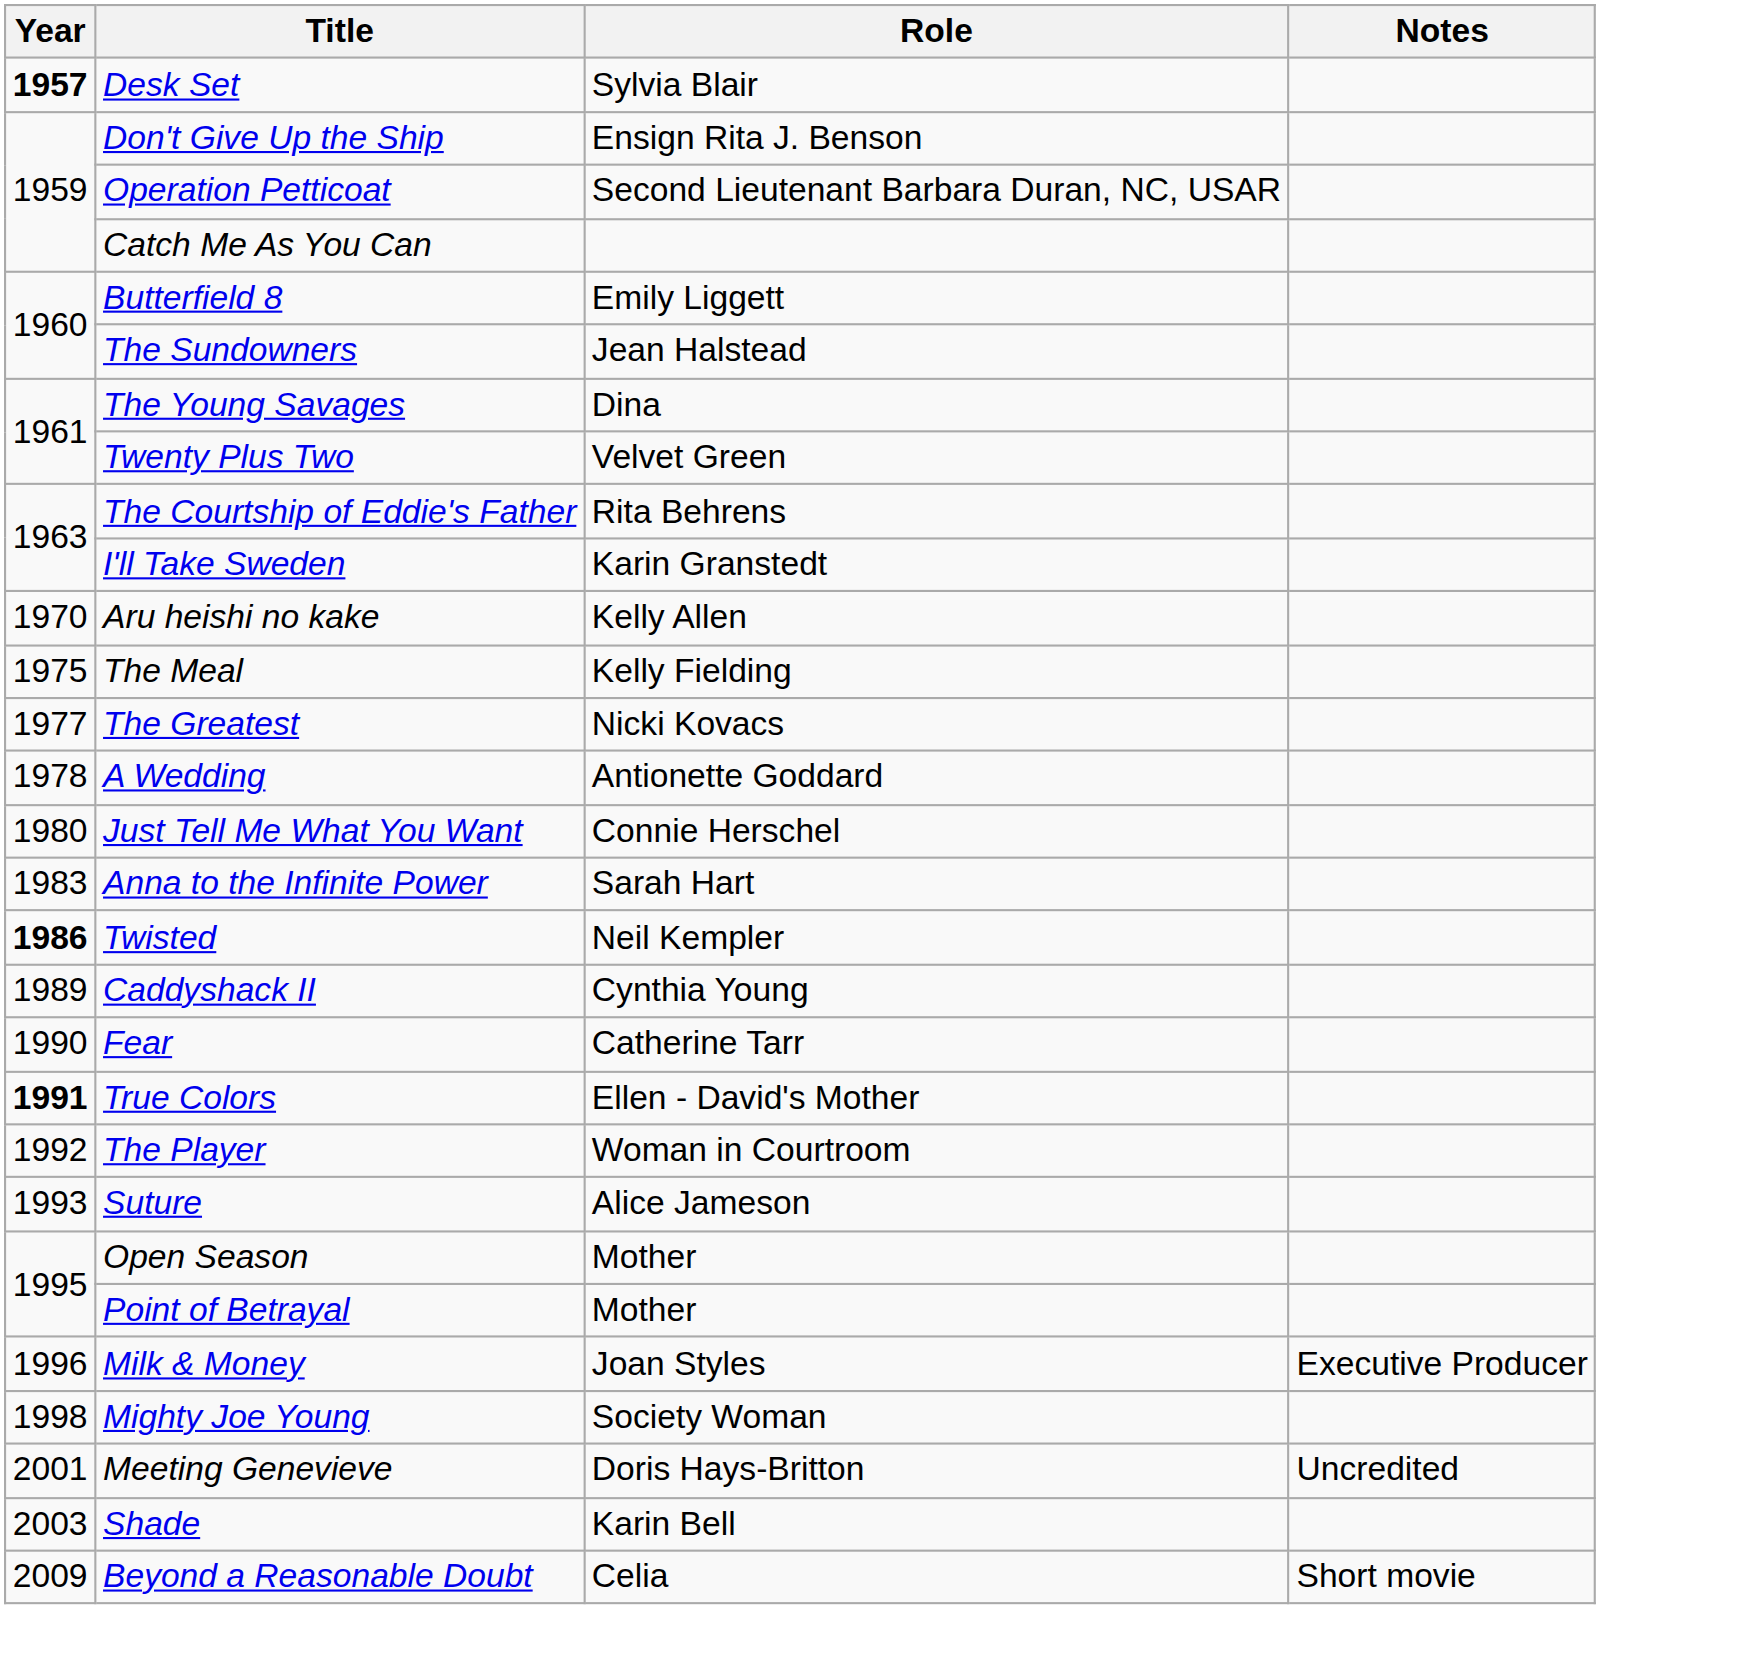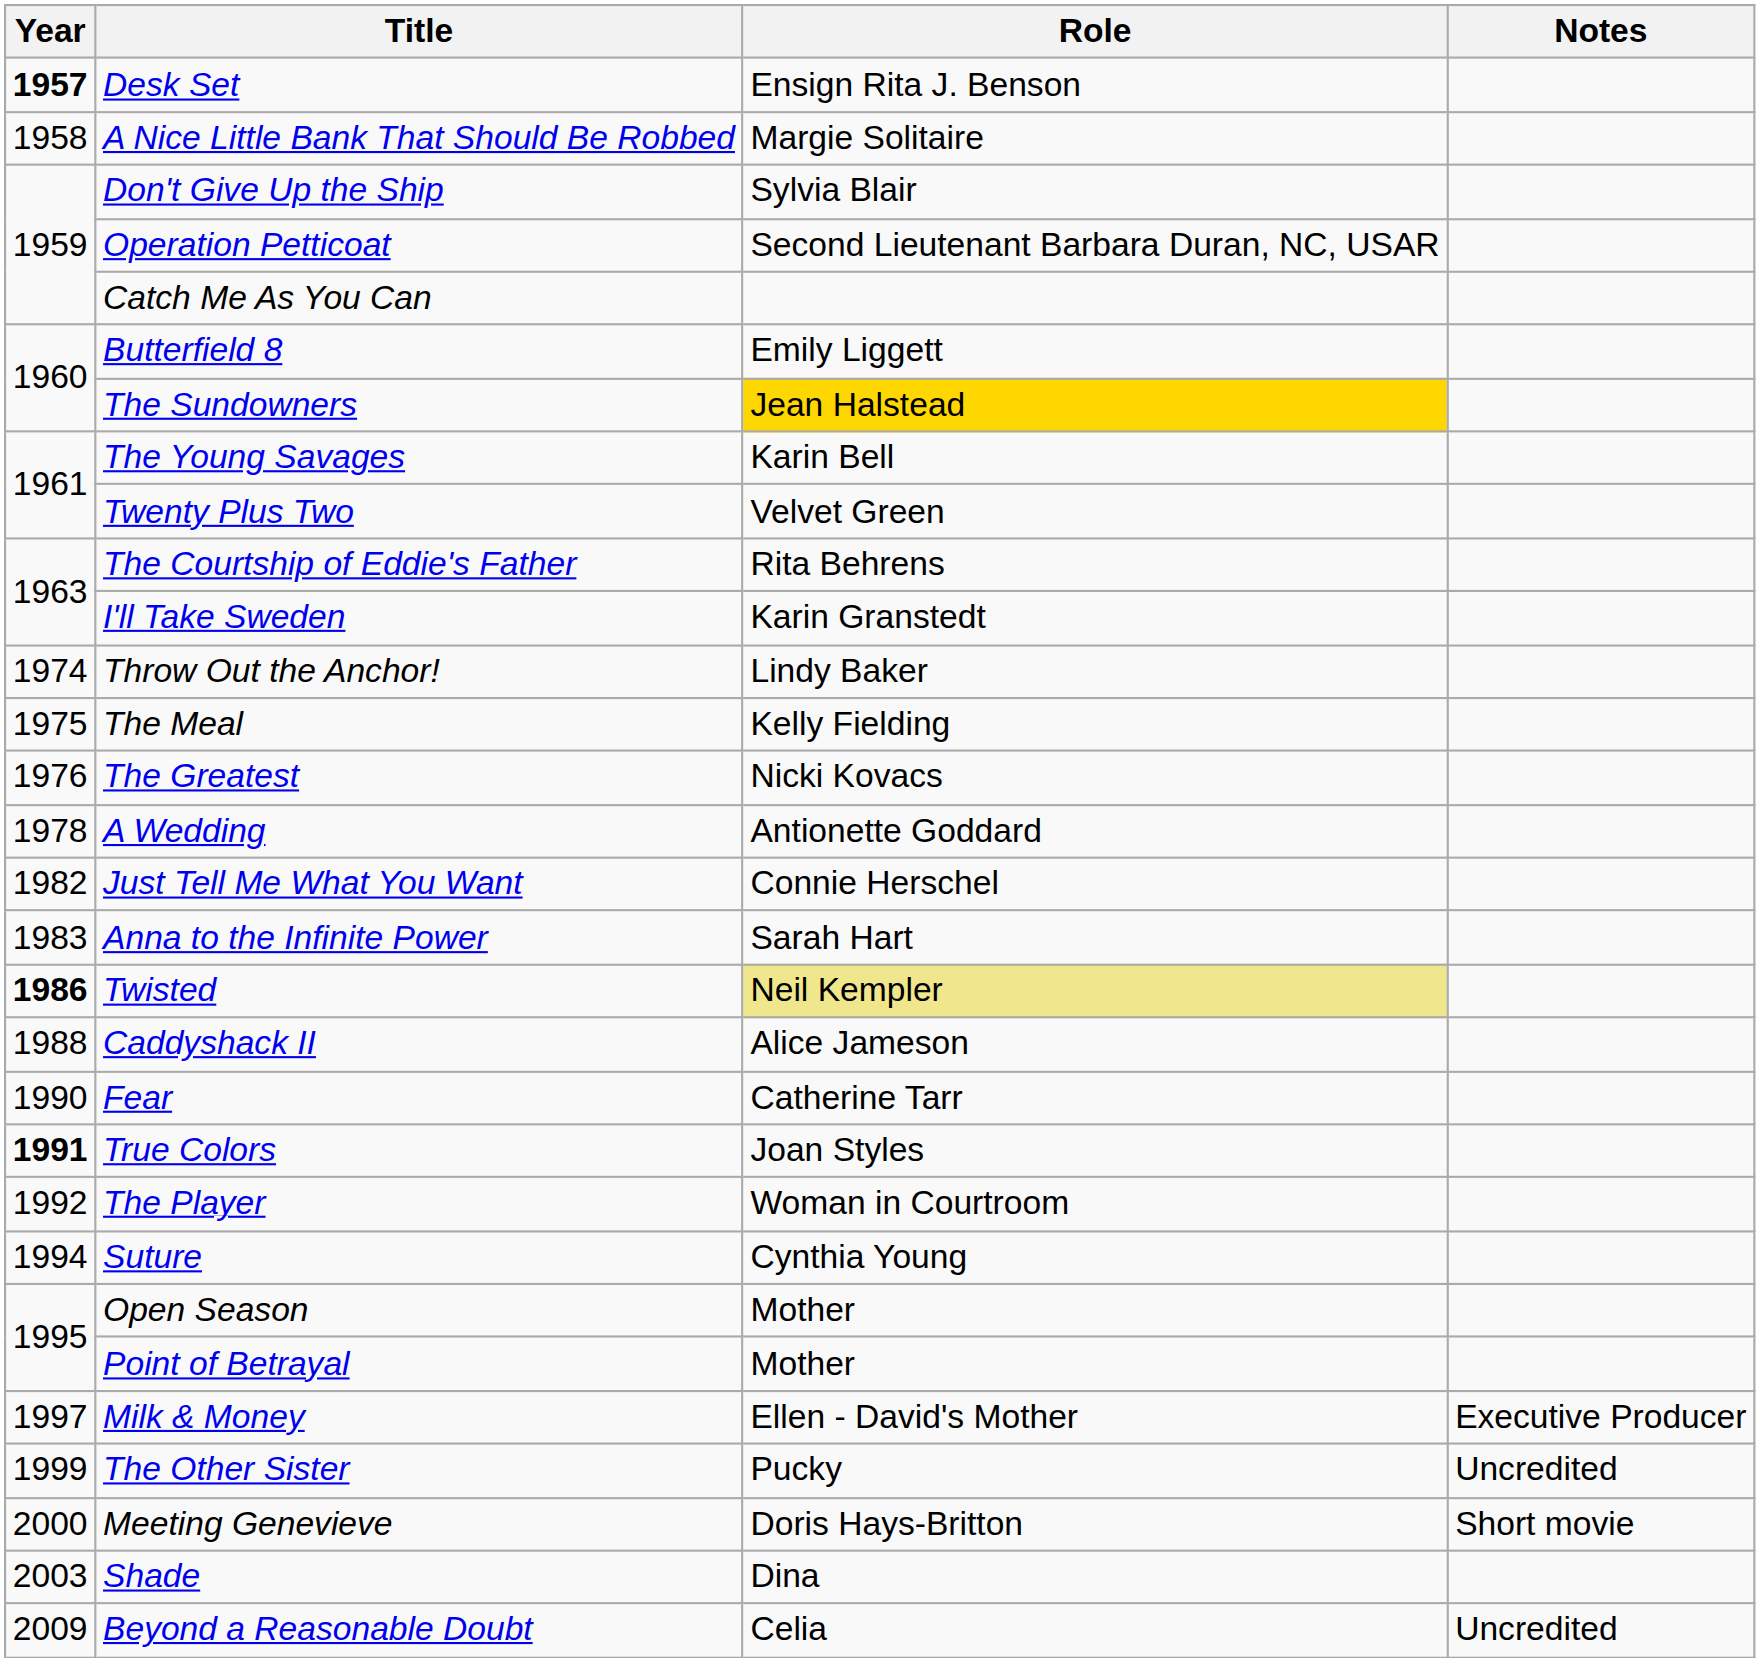Desk Set | Role: Sylvia Blair -> Ensign Rita J. Benson
+ row: 1958 | A Nice Little Bank That Should Be Robbed | Margie Solitaire
Don't Give Up the Ship | Role: Ensign Rita J. Benson -> Sylvia Blair
The Sundowners | Role: no background -> gold background
The Young Savages | Role: Dina -> Karin Bell
- row: 1970 | Aru heishi no kake | Kelly Allen
+ row: 1974 | Throw Out the Anchor! | Lindy Baker
The Greatest | Year: 1977 -> 1976
Just Tell Me What You Want | Year: 1980 -> 1982
Twisted | Role: no background -> khaki background
Caddyshack II | Year: 1989 -> 1988
Caddyshack II | Role: Cynthia Young -> Alice Jameson
True Colors | Role: Ellen - David's Mother -> Joan Styles
Suture | Year: 1993 -> 1994
Suture | Role: Alice Jameson -> Cynthia Young
Milk & Money | Year: 1996 -> 1997
Milk & Money | Role: Joan Styles -> Ellen - David's Mother
- row: 1998 | Mighty Joe Young | Society Woman
+ row: 1999 | The Other Sister | Pucky | Uncredited
Meeting Genevieve | Year: 2001 -> 2000
Meeting Genevieve | Notes: Uncredited -> Short movie
Shade | Role: Karin Bell -> Dina
Beyond a Reasonable Doubt | Notes: Short movie -> Uncredited
